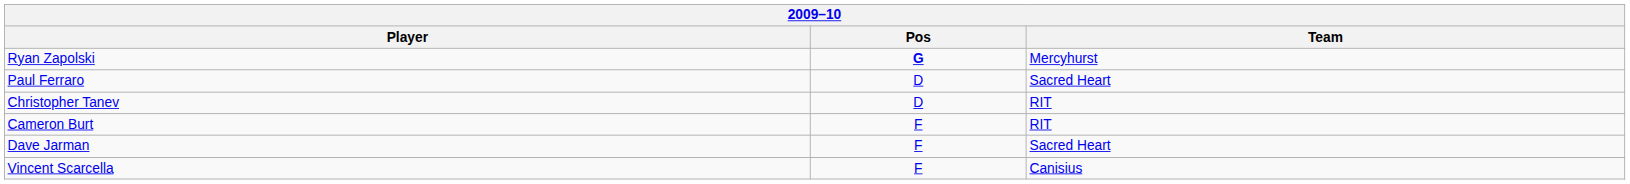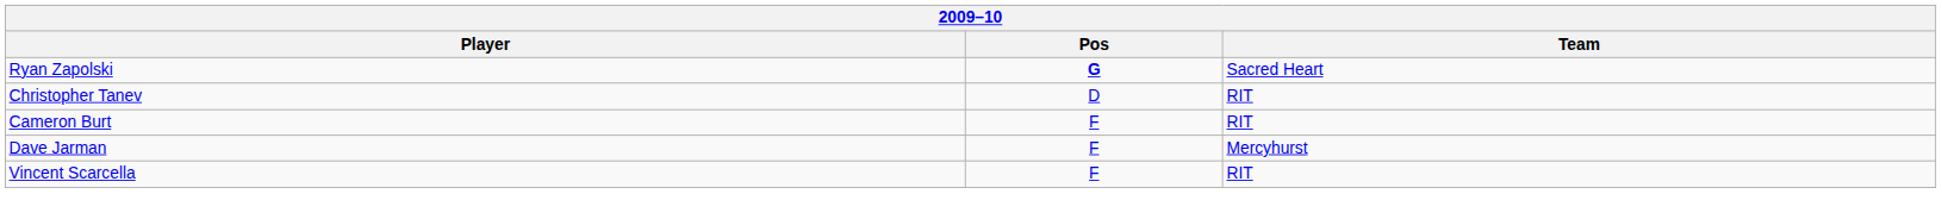Ryan Zapolski | Team: Mercyhurst -> Sacred Heart
- row: Paul Ferraro | D | Sacred Heart
Dave Jarman | Team: Sacred Heart -> Mercyhurst
Vincent Scarcella | Team: Canisius -> RIT
